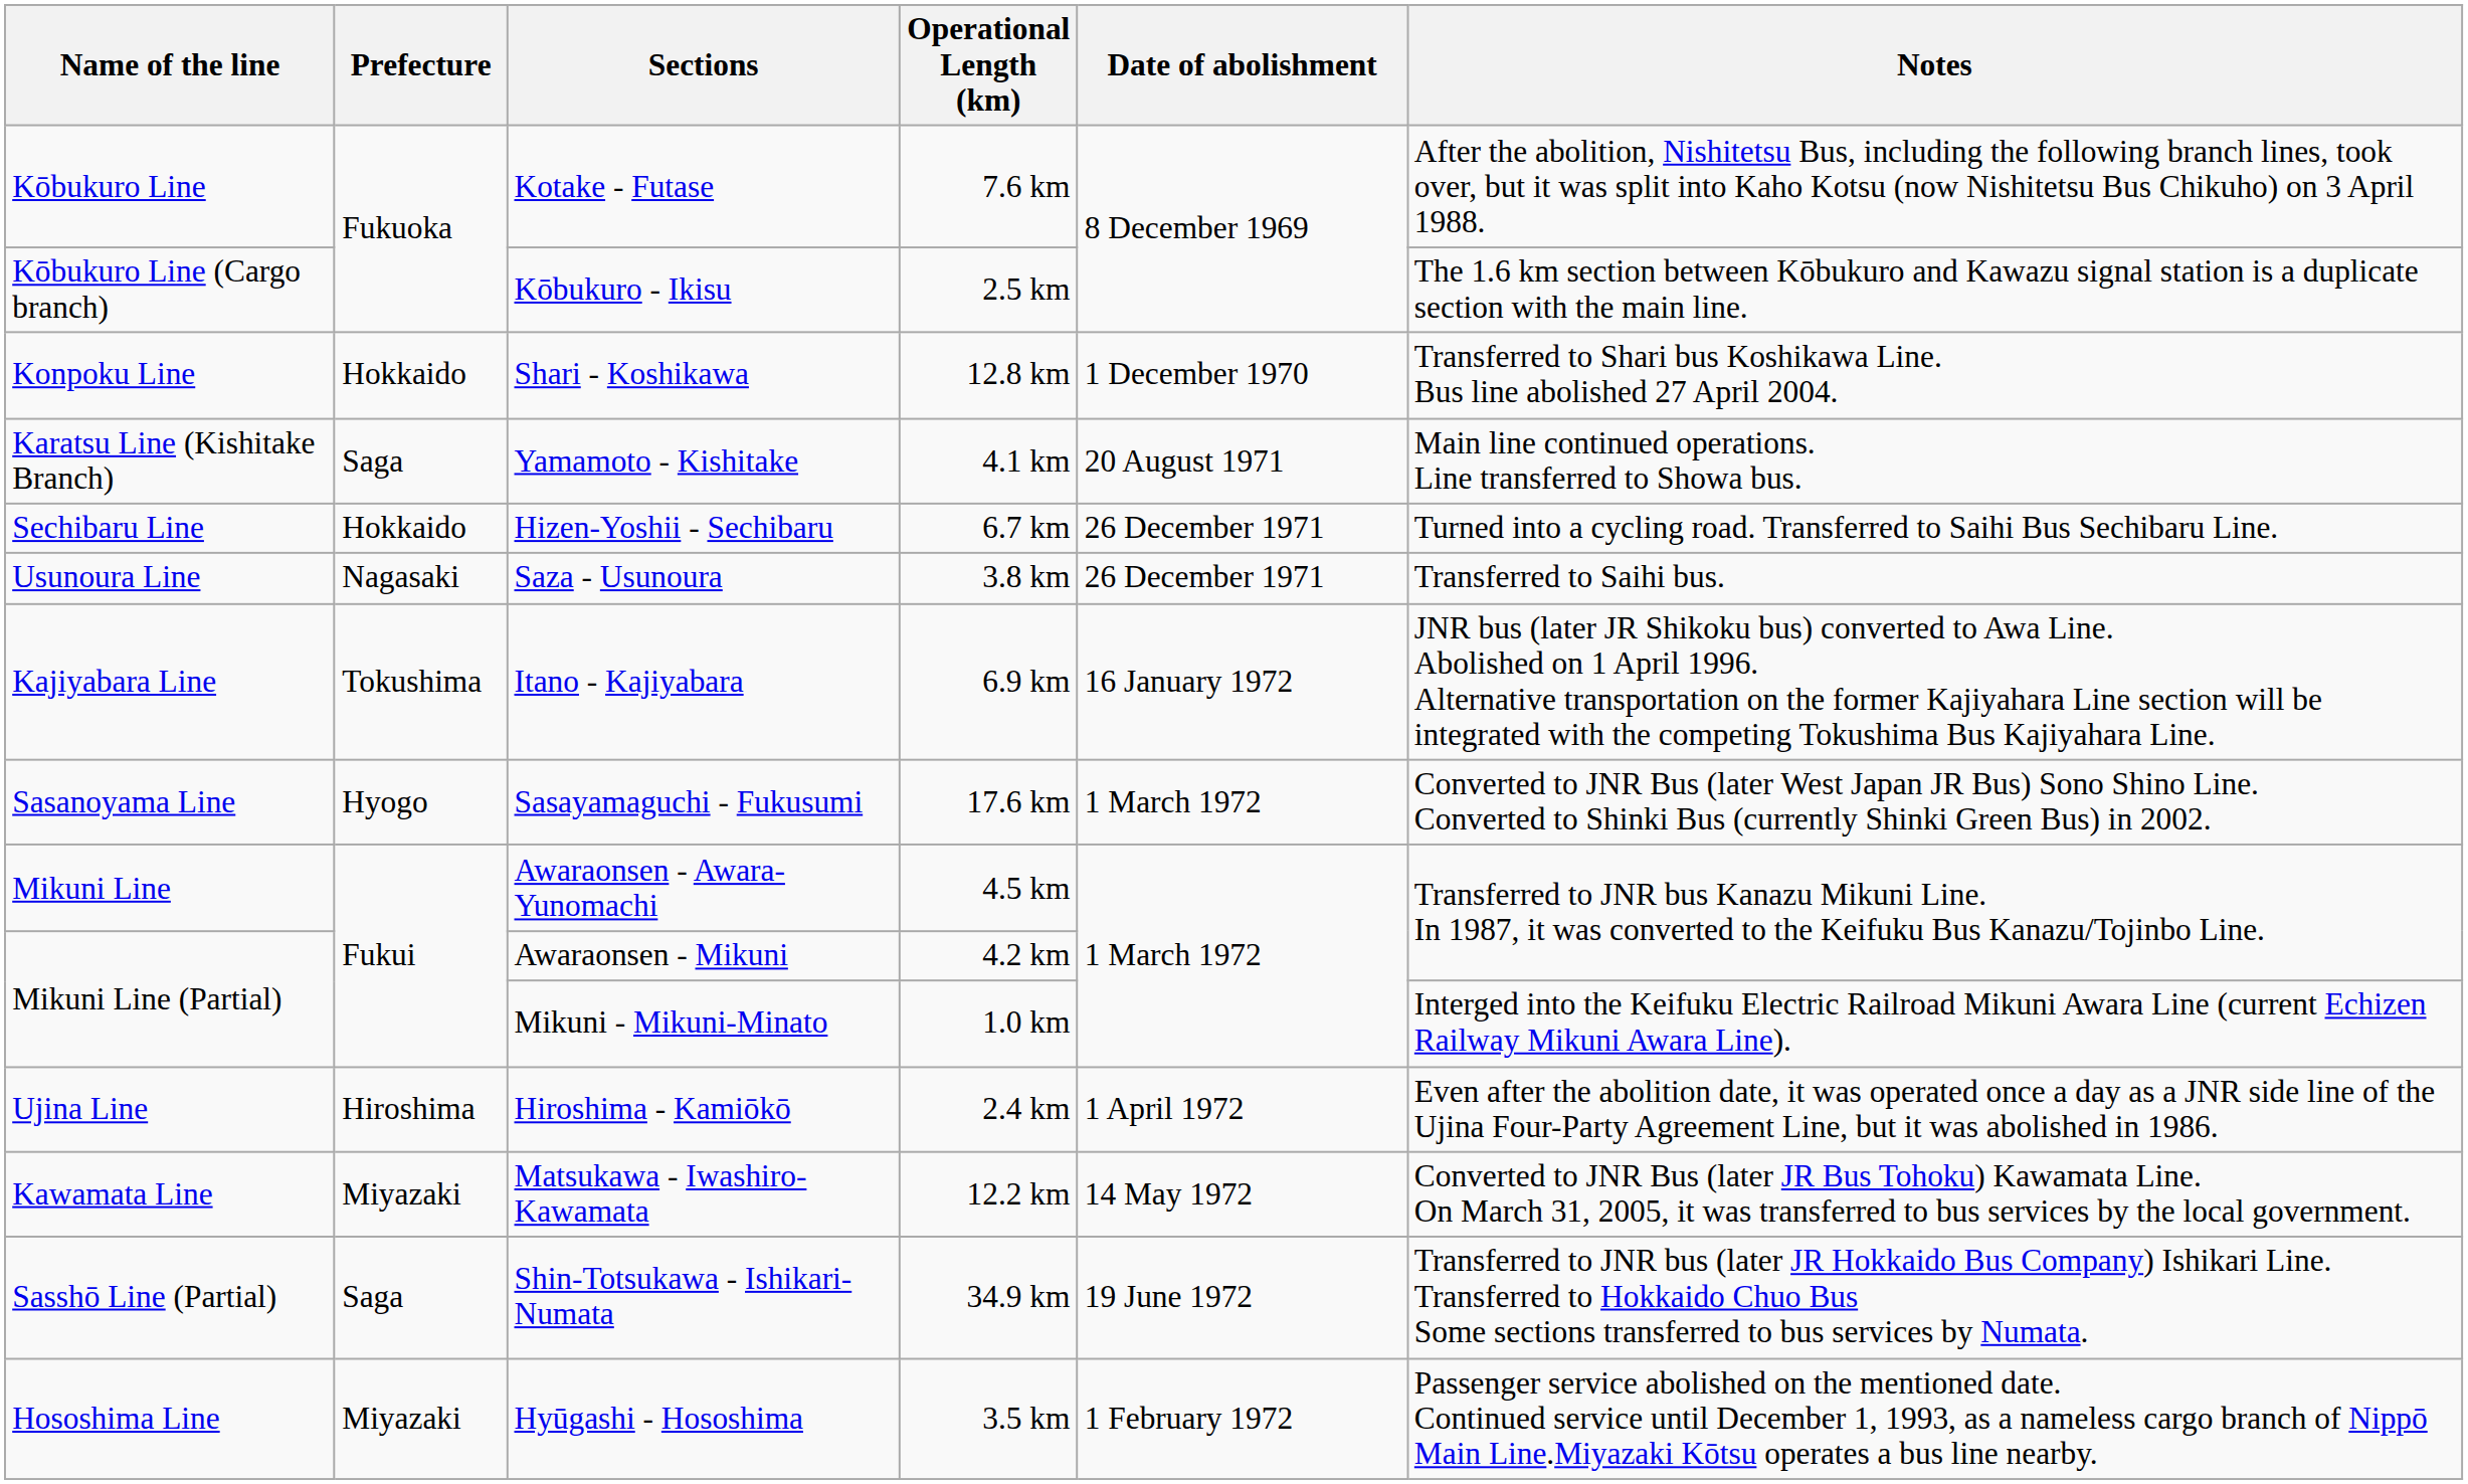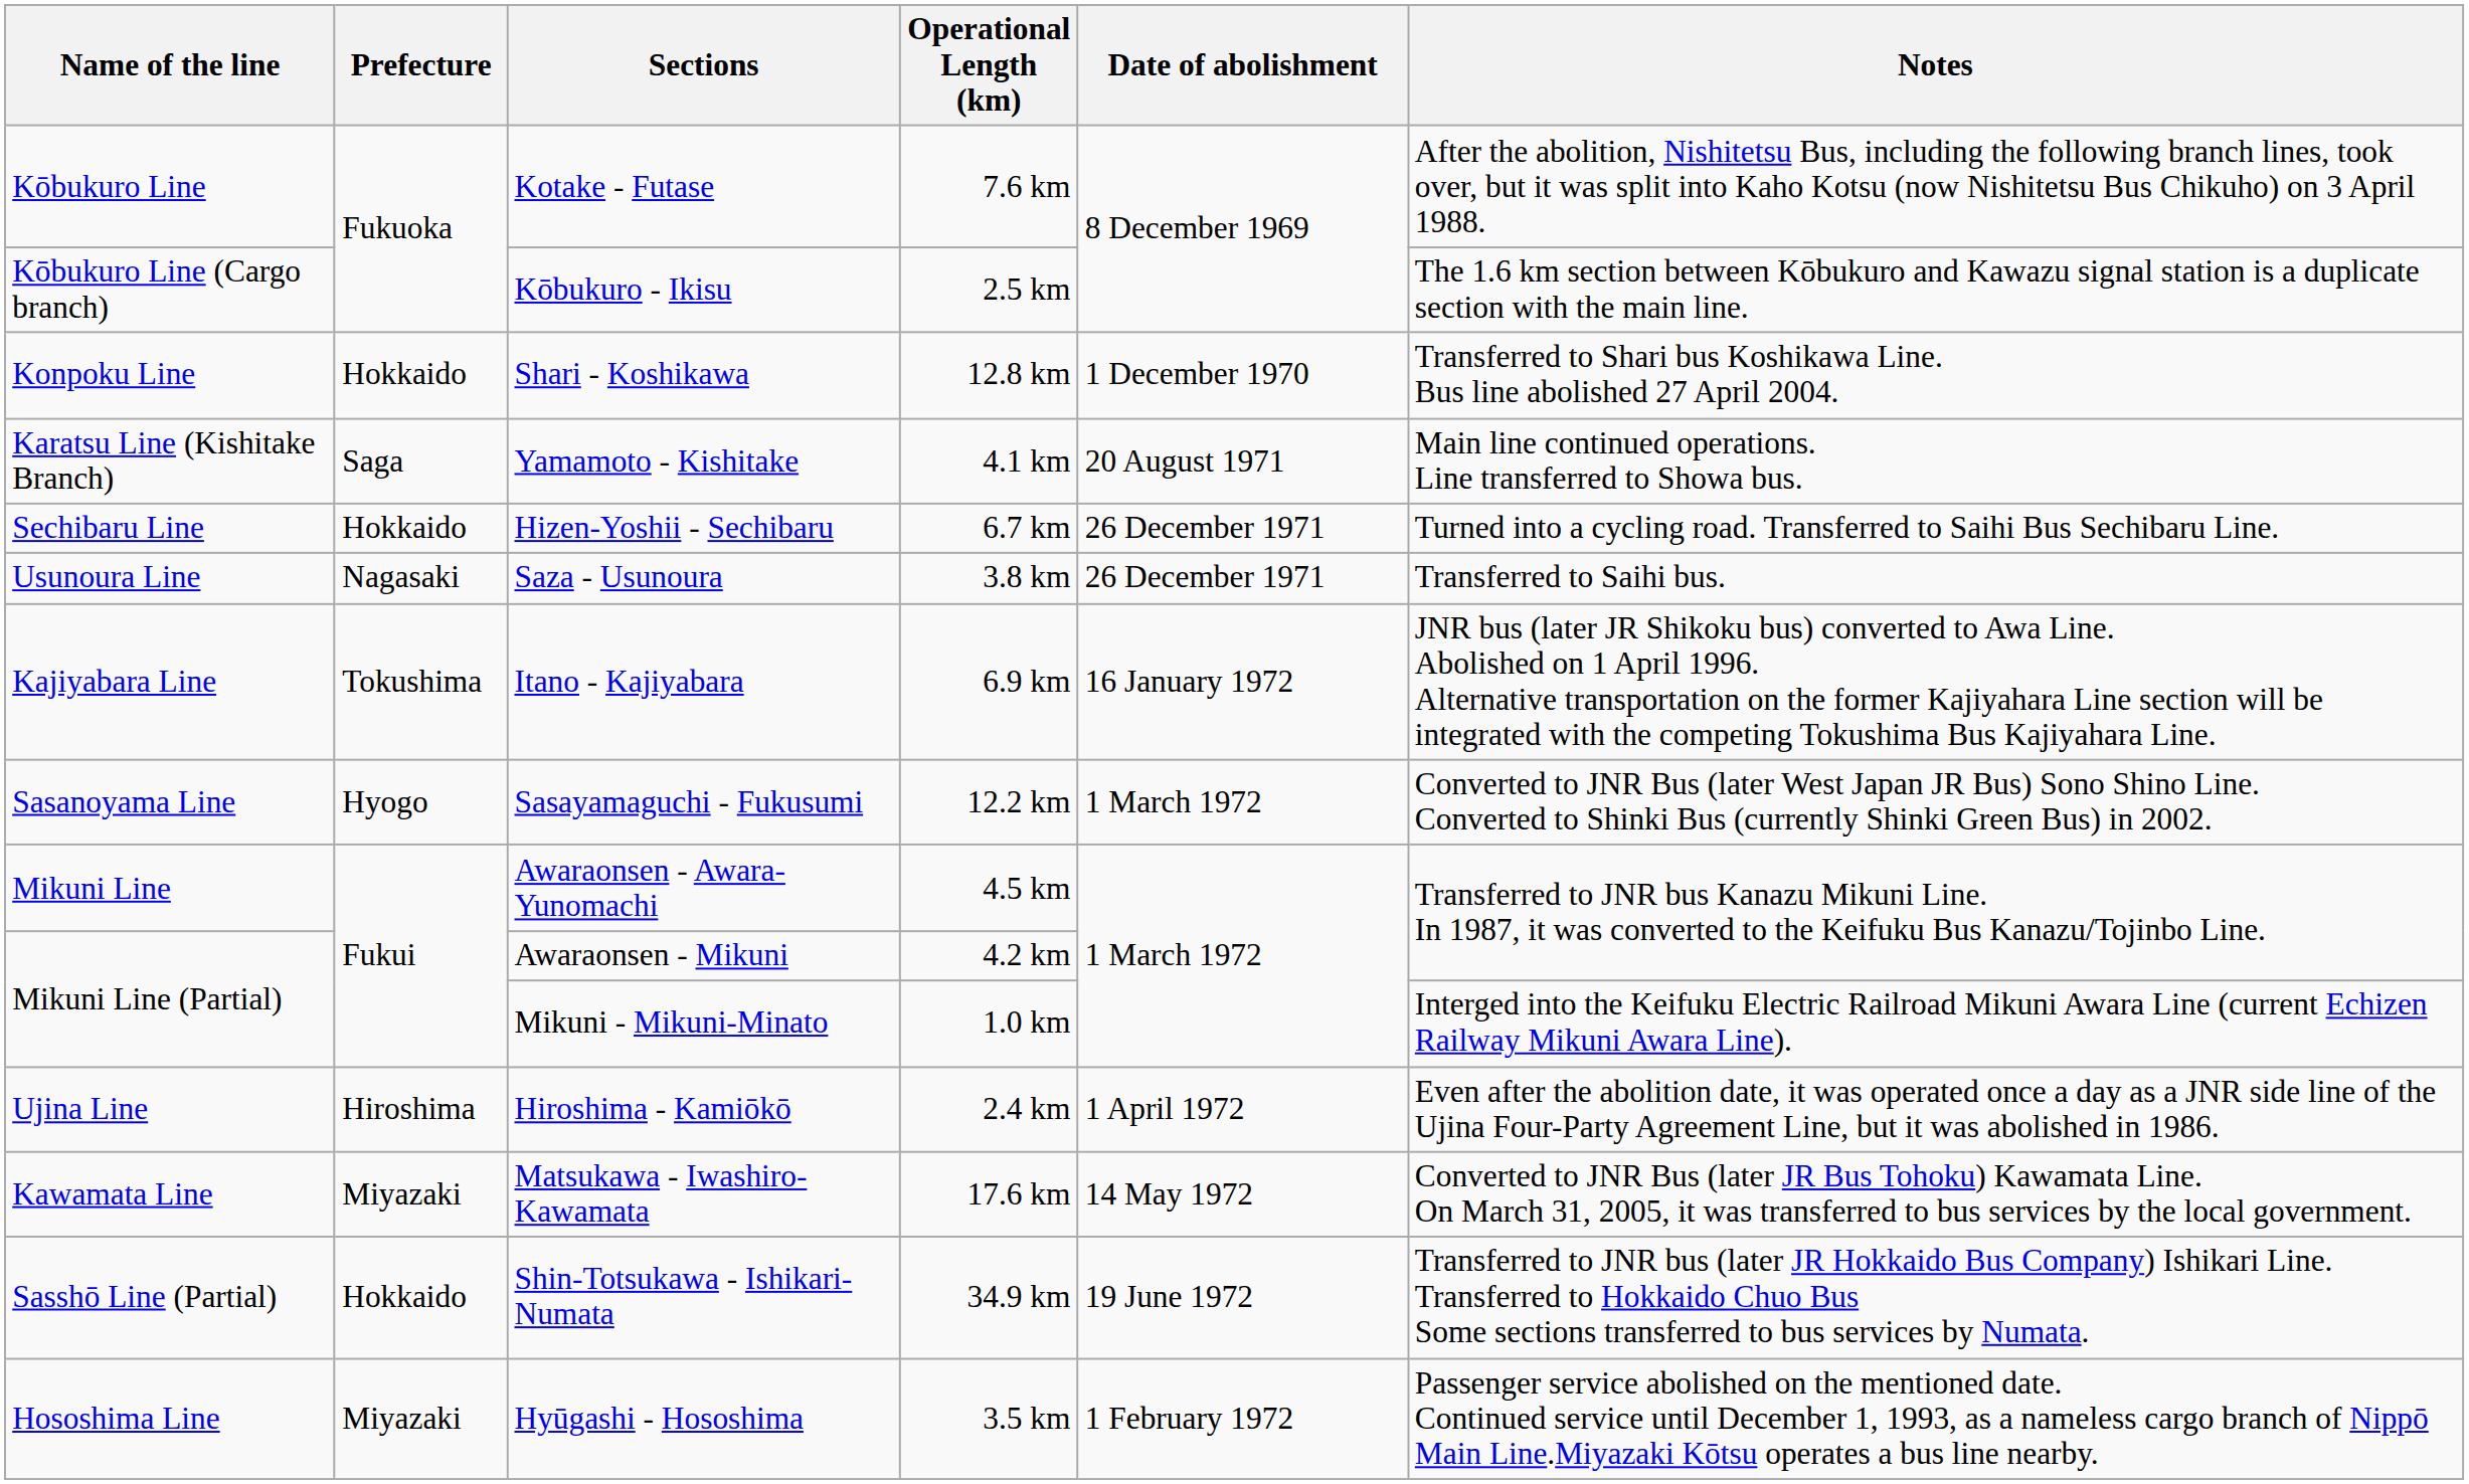Sasayamaguchi - Fukusumi | Operational Length (km): 17.6 km -> 12.2 km
Matsukawa - Iwashiro-Kawamata | Operational Length (km): 12.2 km -> 17.6 km
Shin-Totsukawa - Ishikari-Numata | Prefecture: Saga -> Hokkaido
